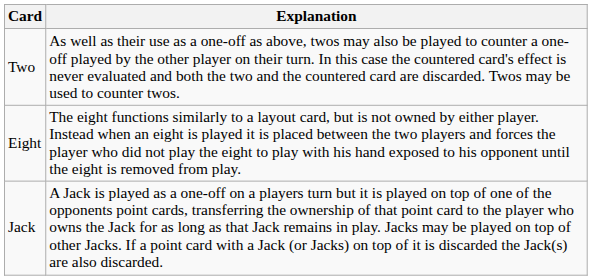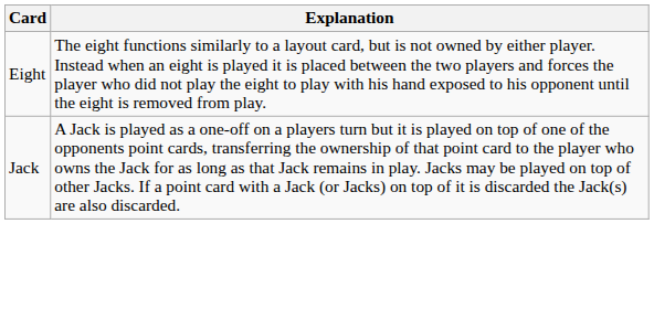- row: Two | As well as their use as a one-off as above, twos may also be played to counter a one-off played by the other player on their turn. In this case the countered card's effect is never evaluated and both the two and the countered card are discarded. Twos may be used to counter twos.
